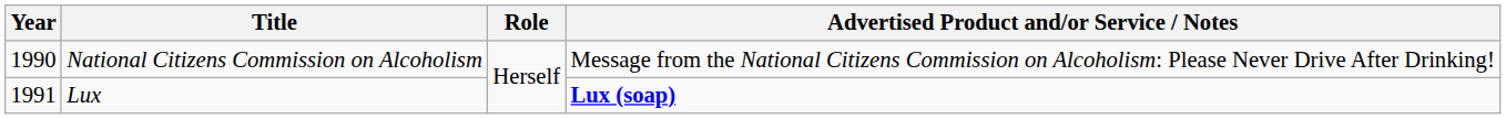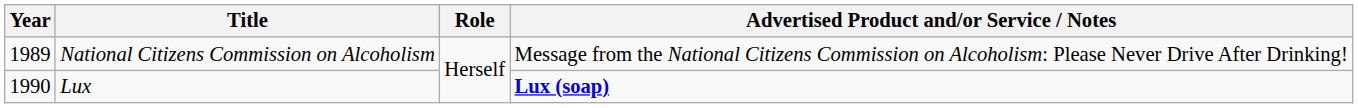National Citizens Commission on Alcoholism | Year: 1990 -> 1989
Lux | Year: 1991 -> 1990
